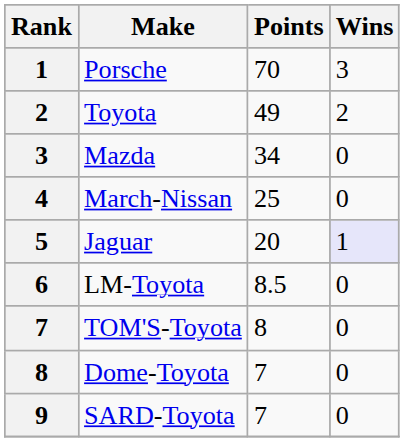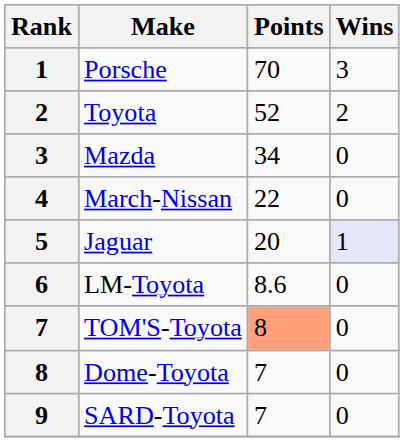Toyota | Points: 49 -> 52
March-Nissan | Points: 25 -> 22
LM-Toyota | Points: 8.5 -> 8.6
TOM'S-Toyota | Points: no background -> lightsalmon background
